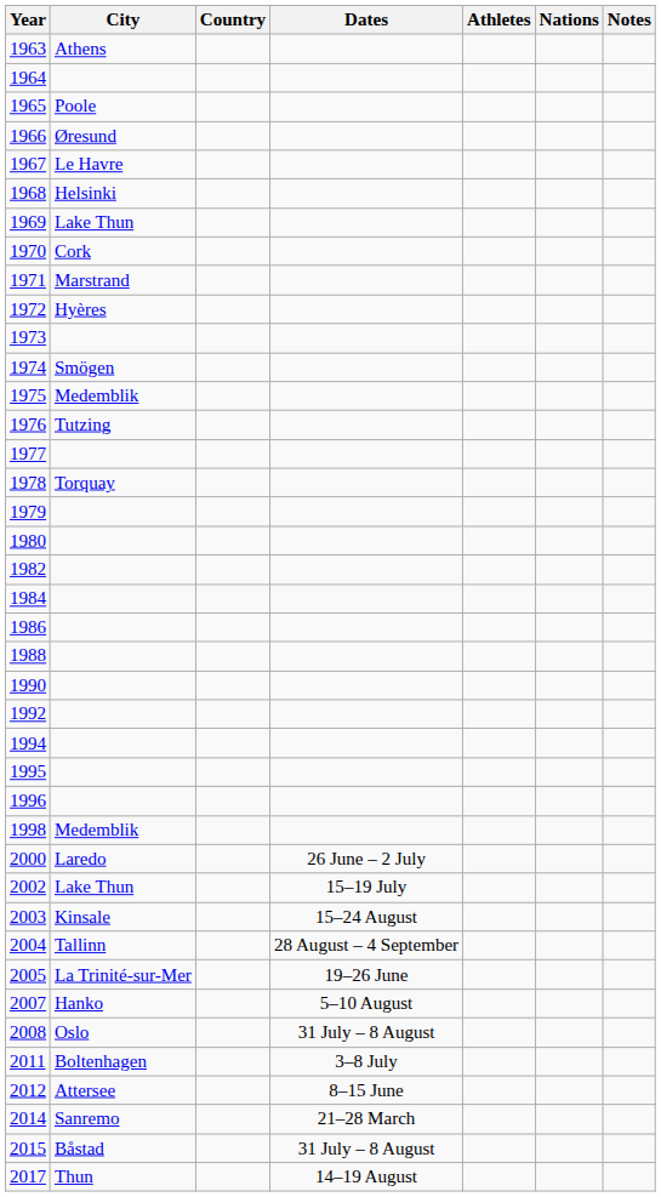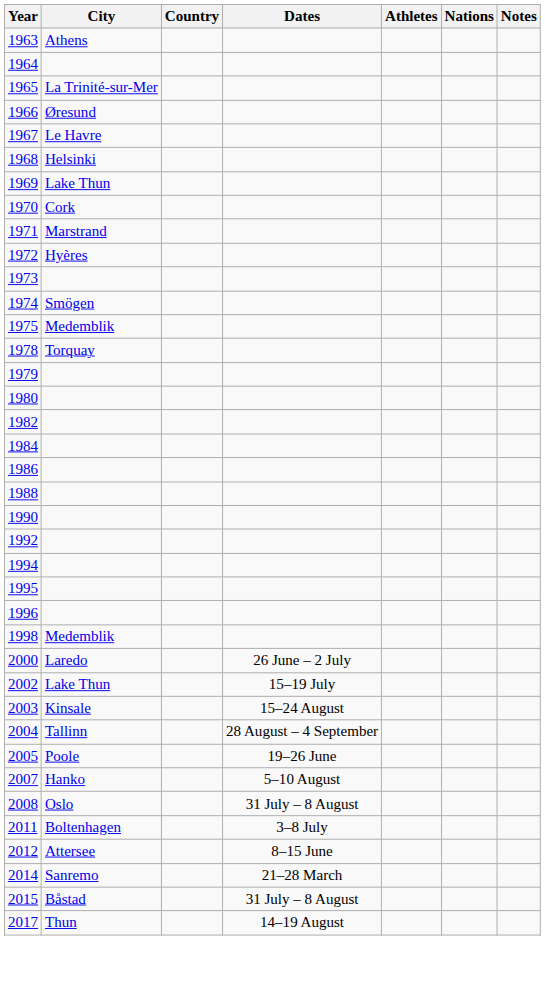1965 | City: Poole -> La Trinité-sur-Mer
- row: 1976 | Tutzing
- row: 1977
2005 | City: La Trinité-sur-Mer -> Poole
